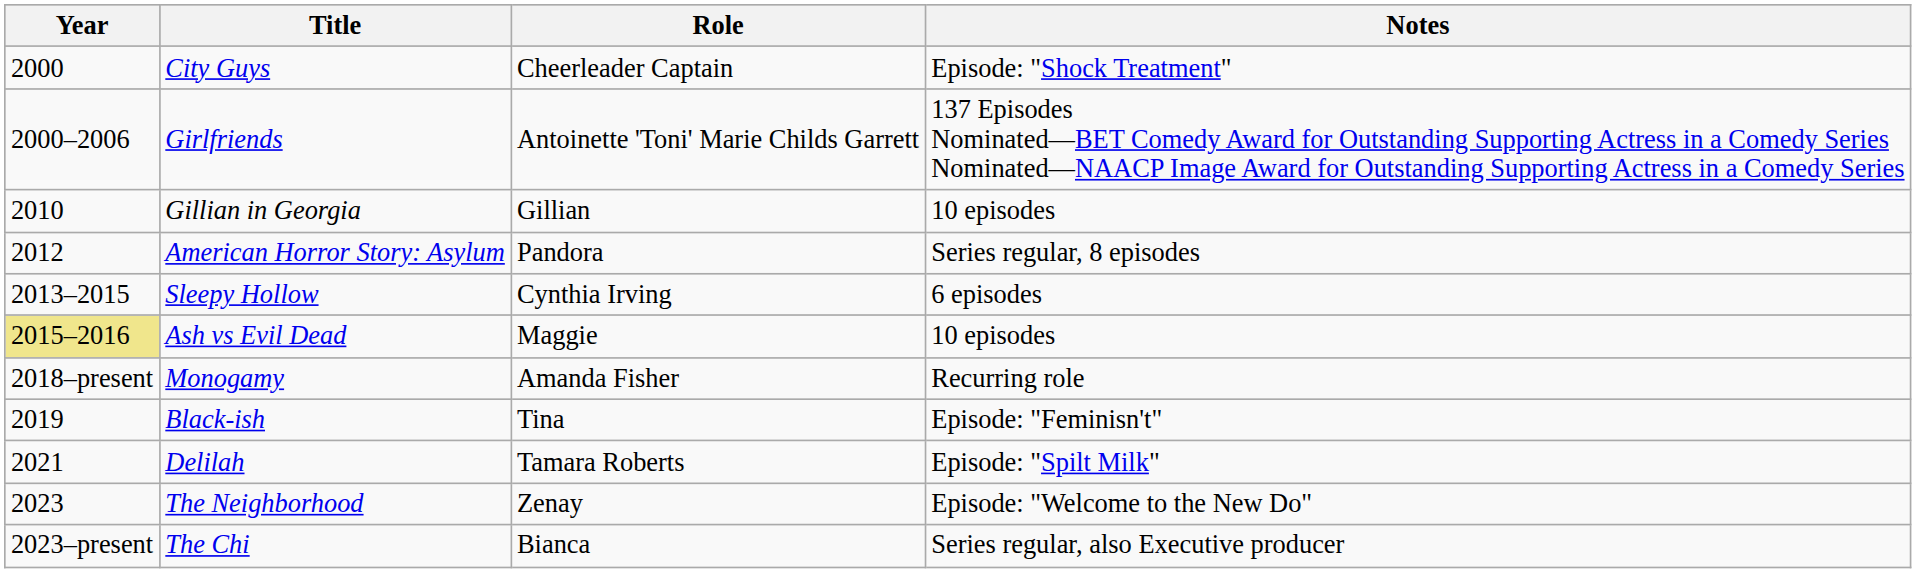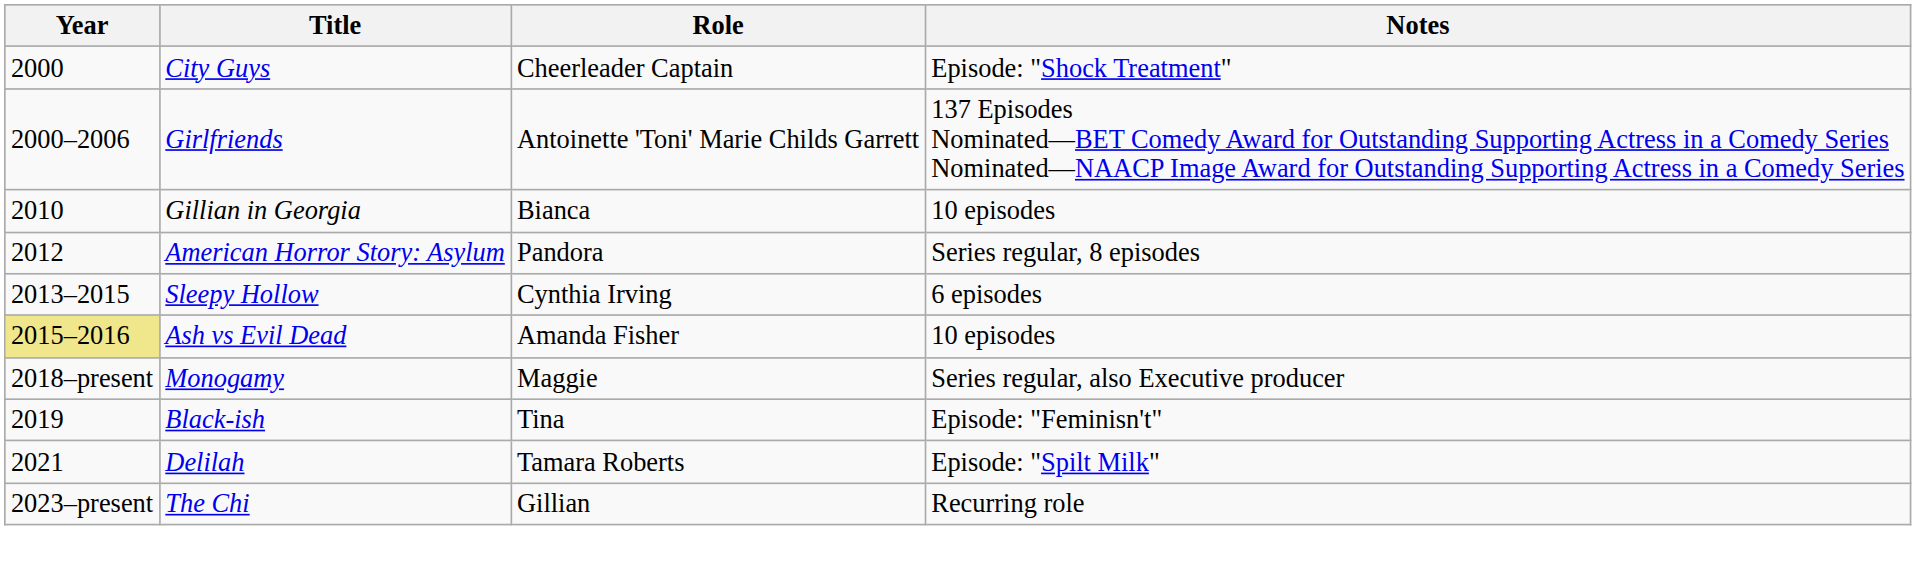Gillian in Georgia | Role: Gillian -> Bianca
Ash vs Evil Dead | Role: Maggie -> Amanda Fisher
Monogamy | Role: Amanda Fisher -> Maggie
Monogamy | Notes: Recurring role -> Series regular, also Executive producer
- row: 2023 | The Neighborhood | Zenay | Episode: "Welcome to the New Do"
The Chi | Role: Bianca -> Gillian
The Chi | Notes: Series regular, also Executive producer -> Recurring role
